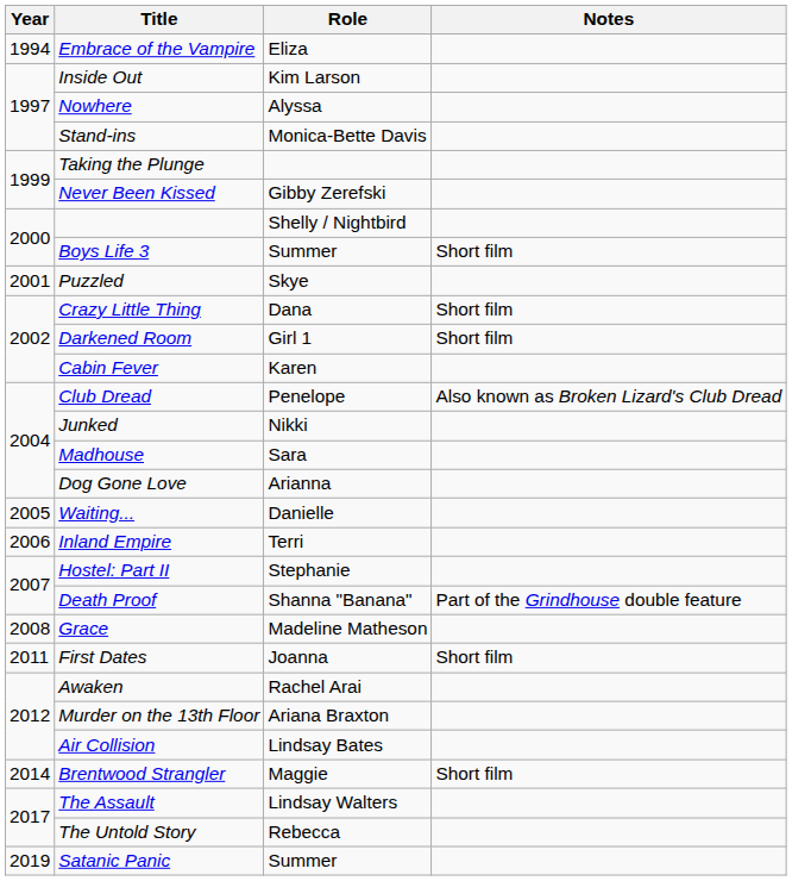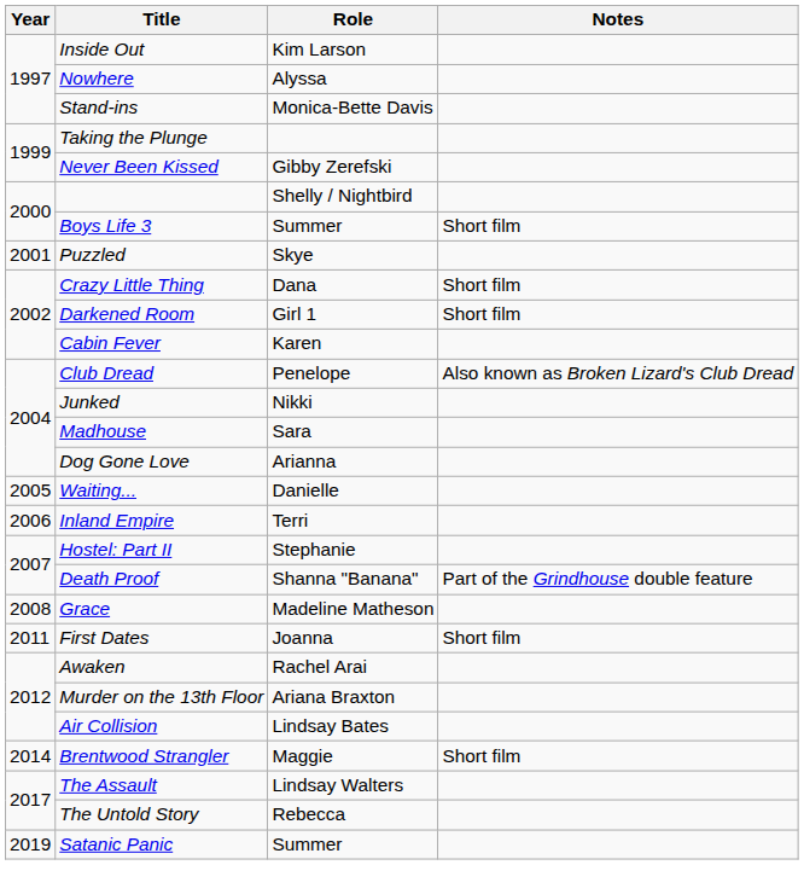- row: 1994 | Embrace of the Vampire | Eliza
